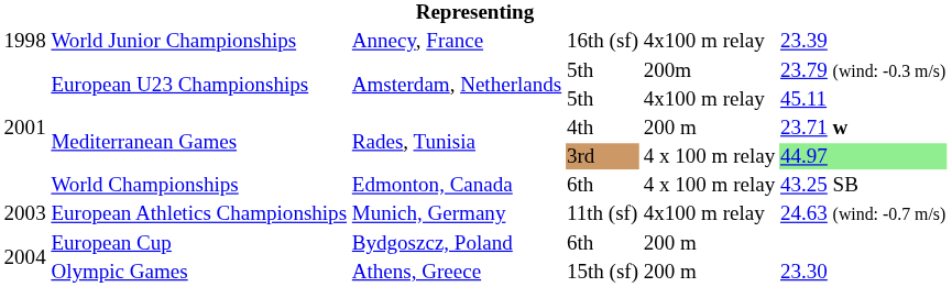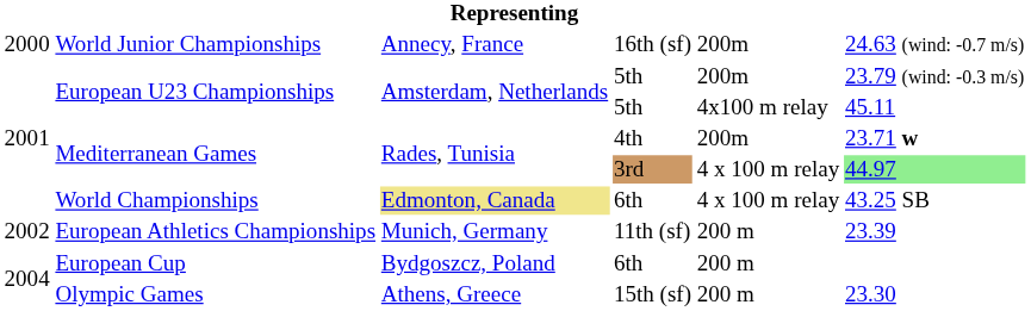World Junior Championships | column 1: 1998 -> 2000
World Junior Championships | column 5: 4x100 m relay -> 200m
World Junior Championships | column 6: 23.39 -> 24.63 (wind: -0.7 m/s)
Mediterranean Games / 4th | column 5: 200 m -> 200m
World Championships | column 3: no background -> khaki background
European Athletics Championships | column 1: 2003 -> 2002
European Athletics Championships | column 5: 4x100 m relay -> 200 m
European Athletics Championships | column 6: 24.63 (wind: -0.7 m/s) -> 23.39
